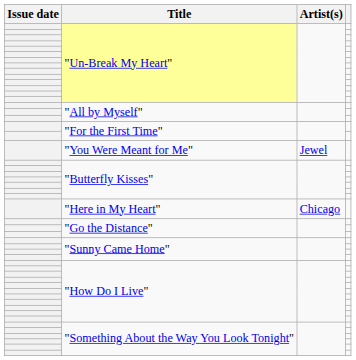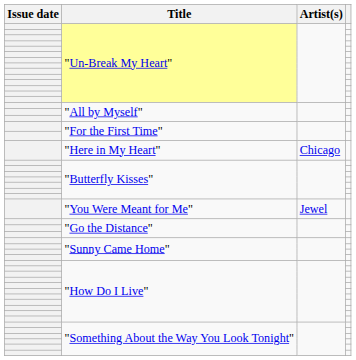rows swapped: "You Were Meant for Me" <-> "Here in My Heart"
